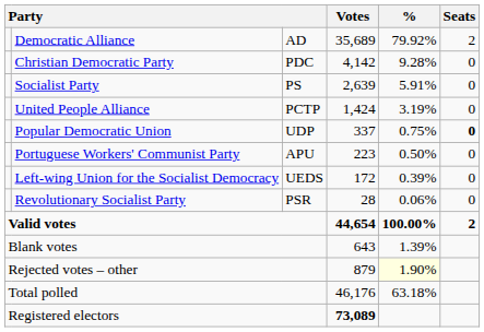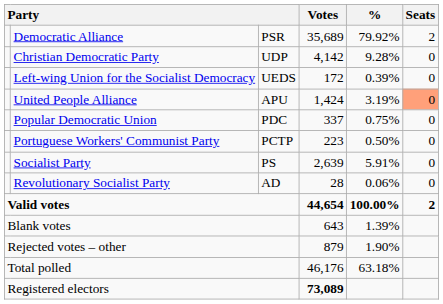Democratic Alliance | column 3: AD -> PSR
Christian Democratic Party | column 3: PDC -> UDP
rows swapped: Socialist Party <-> Left-wing Union for the Socialist Democracy
United People Alliance | column 3: PCTP -> APU
United People Alliance | Seats: no background -> lightsalmon background
Popular Democratic Union | column 3: UDP -> PDC
Popular Democratic Union | Seats: bold -> normal
Portuguese Workers' Communist Party | column 3: APU -> PCTP
Revolutionary Socialist Party | column 3: PSR -> AD
Rejected votes – other | %: lightyellow background -> no background
